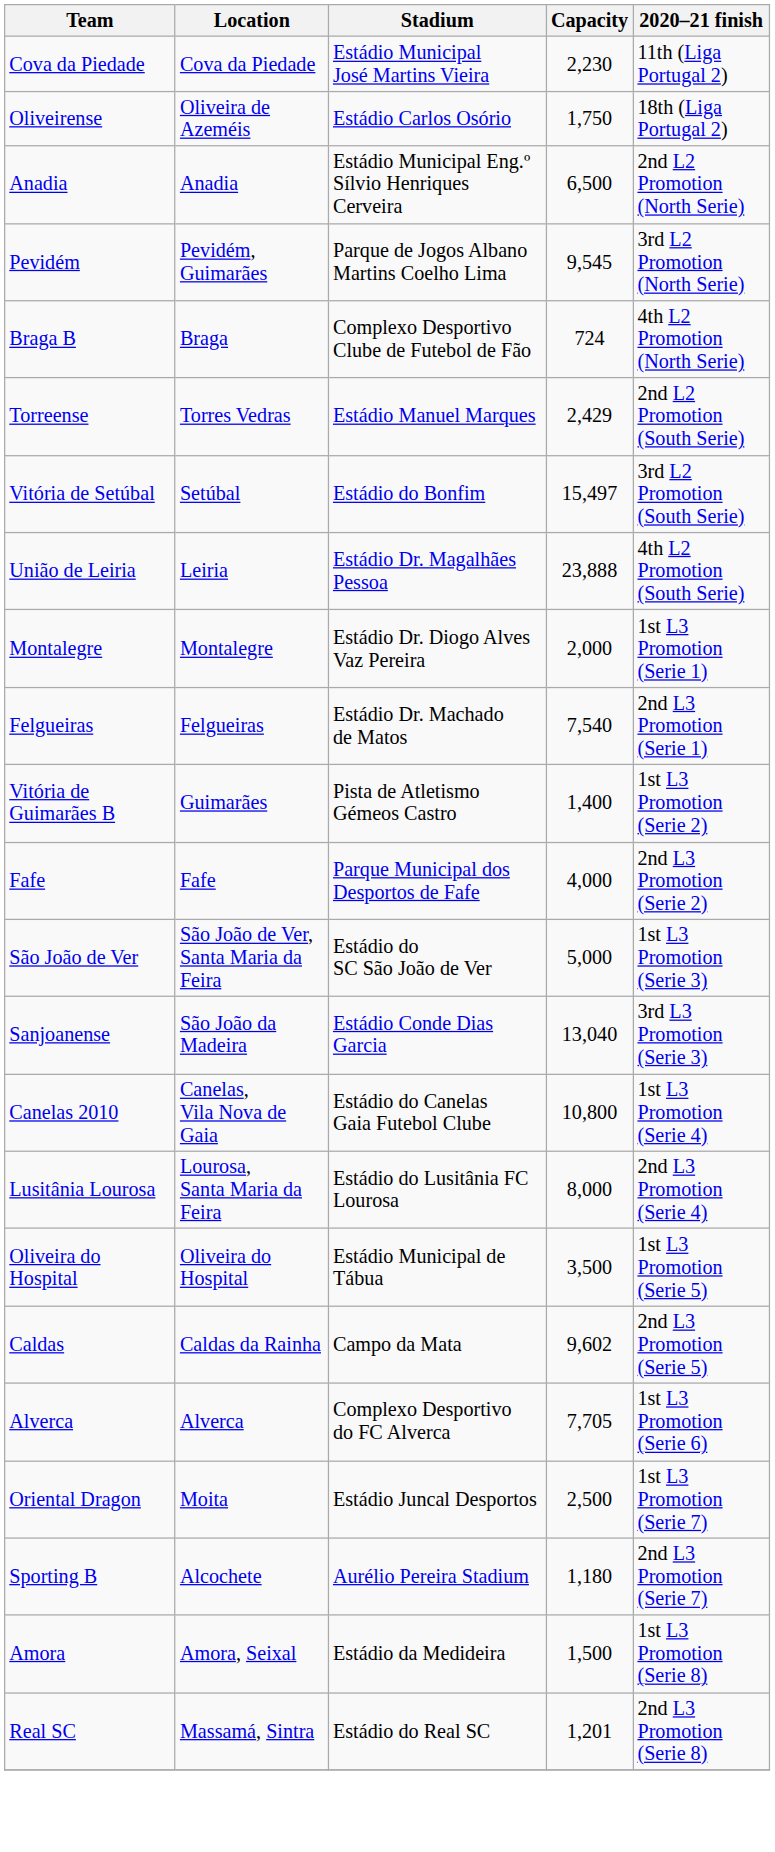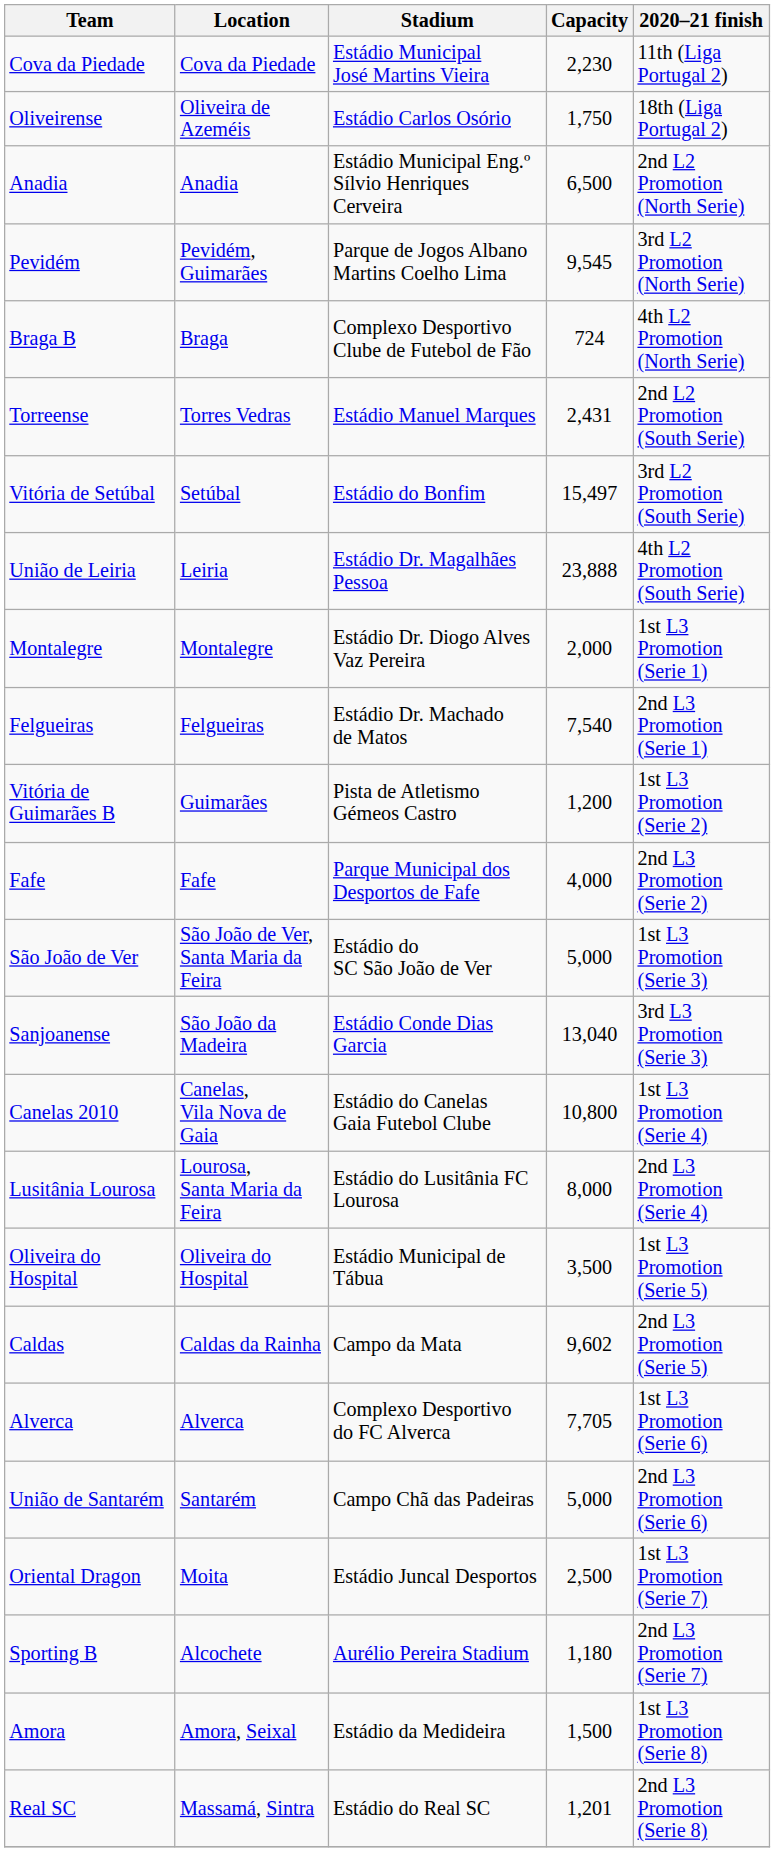Torreense | Capacity: 2,429 -> 2,431
Vitória de Guimarães B | Capacity: 1,400 -> 1,200
+ row: União de Santarém | Santarém | Campo Chã das Padeiras | 5,000 | 2nd L3 Promotion (Serie 6)
